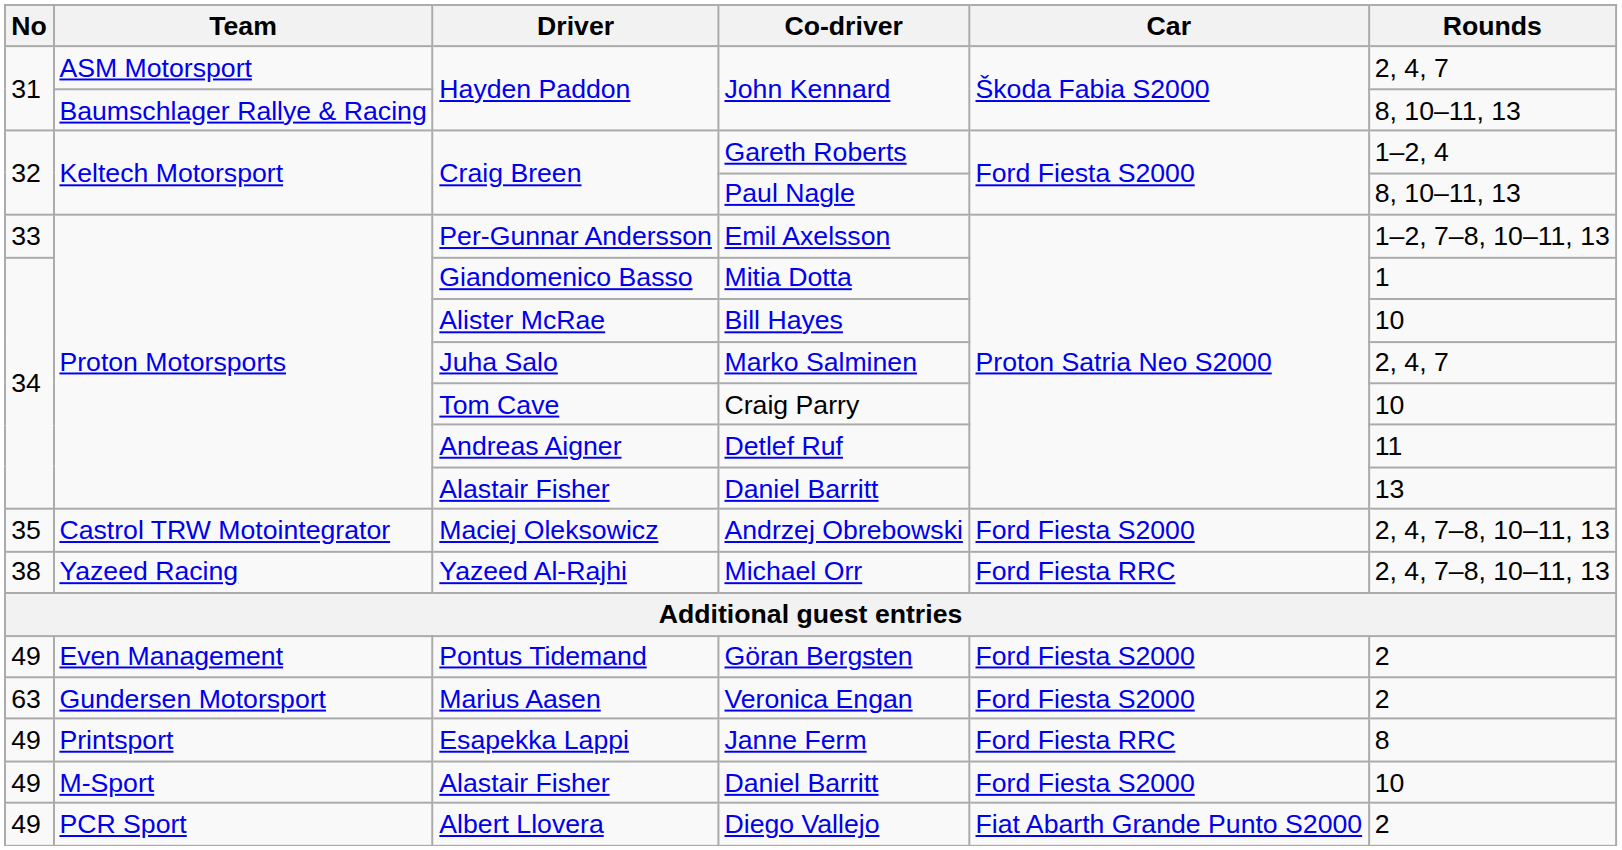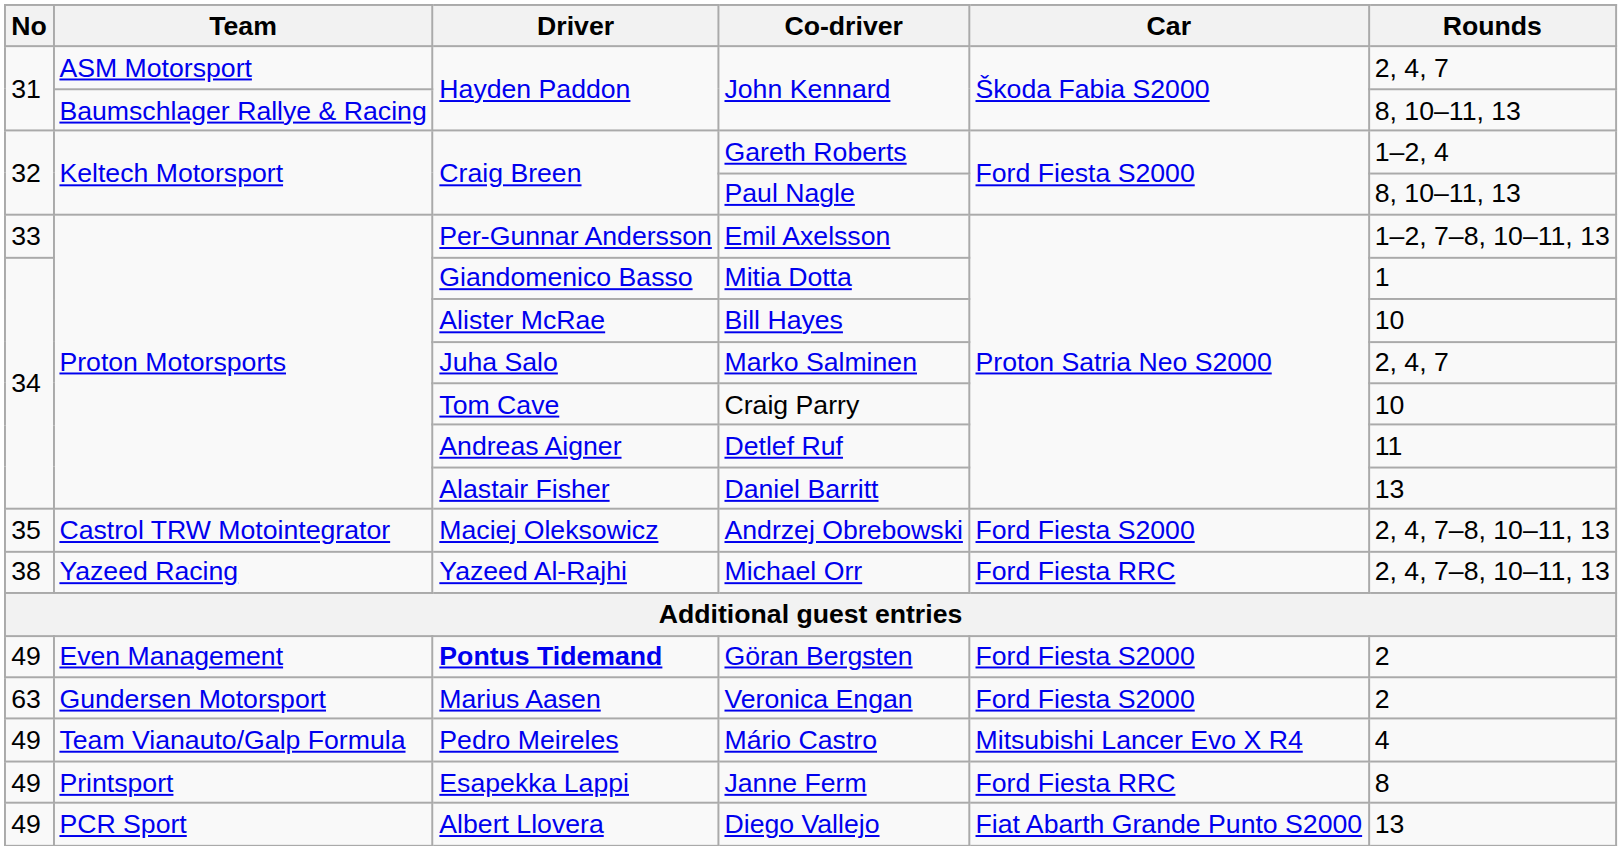Göran Bergsten | Driver: normal -> bold
+ row: 49 | Team Vianauto/Galp Formula | Pedro Meireles | Mário Castro | Mitsubishi Lancer Evo X R4 | 4
- row: 49 | M-Sport | Alastair Fisher | Daniel Barritt | Ford Fiesta S2000 | 10
Diego Vallejo | Rounds: 2 -> 13
